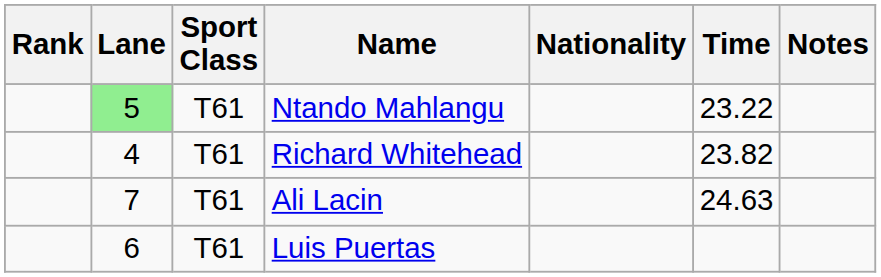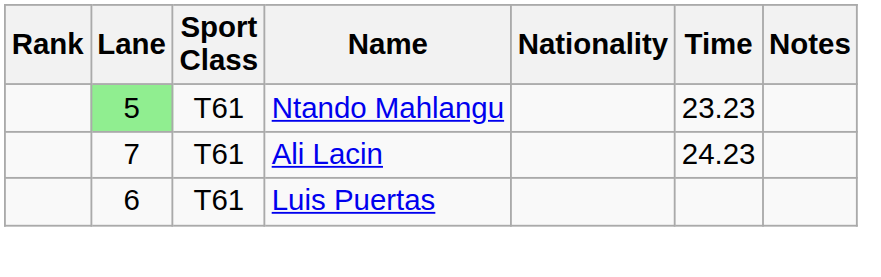Ntando Mahlangu | Time: 23.22 -> 23.23
- row: 4 | T61 | Richard Whitehead | 23.82
Ali Lacin | Time: 24.63 -> 24.23
